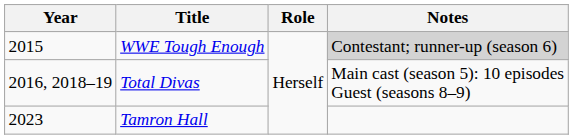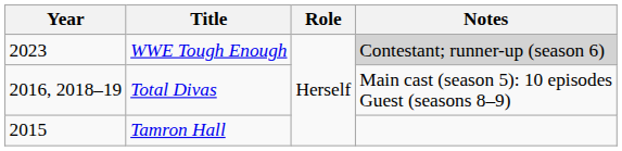WWE Tough Enough | Year: 2015 -> 2023
Tamron Hall | Year: 2023 -> 2015
